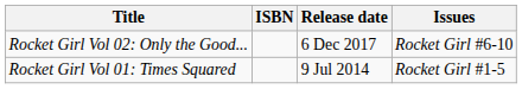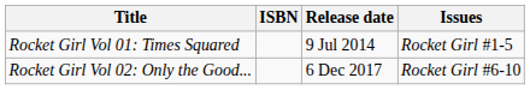rows swapped: Rocket Girl Vol 01: Times Squared <-> Rocket Girl Vol 02: Only the Good...
